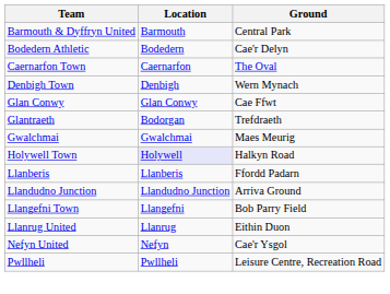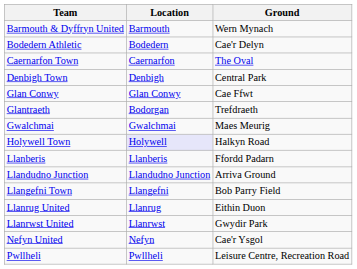Barmouth & Dyffryn United | Ground: Central Park -> Wern Mynach
Denbigh Town | Ground: Wern Mynach -> Central Park
+ row: Llanrwst United | Llanrwst | Gwydir Park
